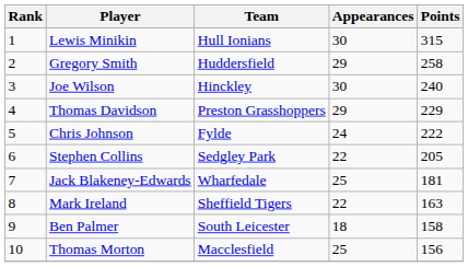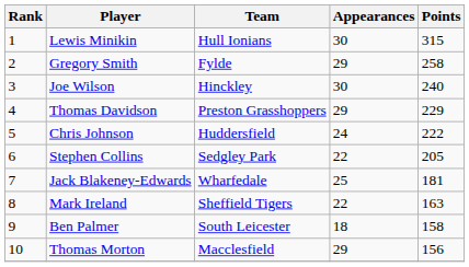Gregory Smith | Team: Huddersfield -> Fylde
Chris Johnson | Team: Fylde -> Huddersfield
Thomas Morton | Appearances: 25 -> 29
